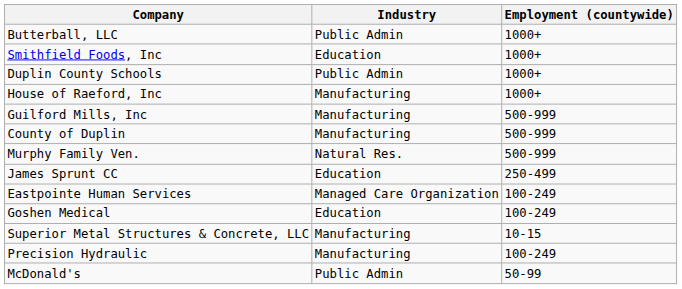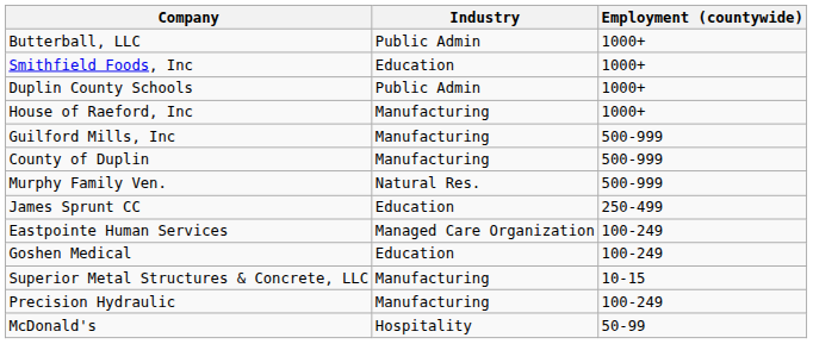McDonald's | Industry: Public Admin -> Hospitality
